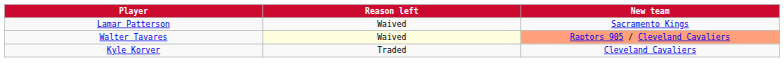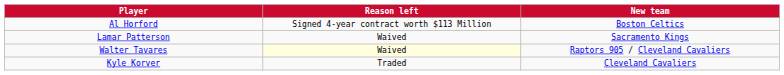+ row: Al Horford | Signed 4-year contract worth $113 Million | Boston Celtics
Walter Tavares | New team: lightsalmon background -> no background
